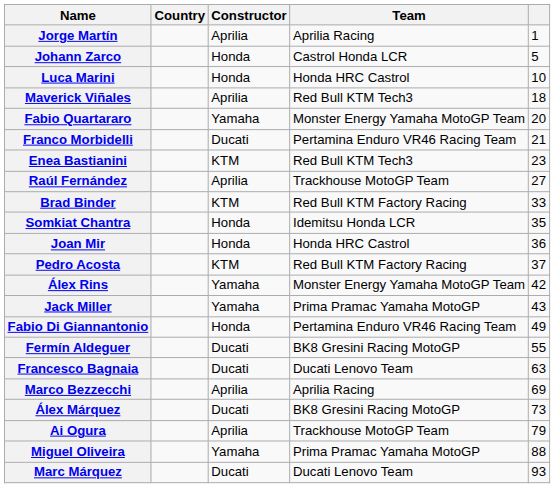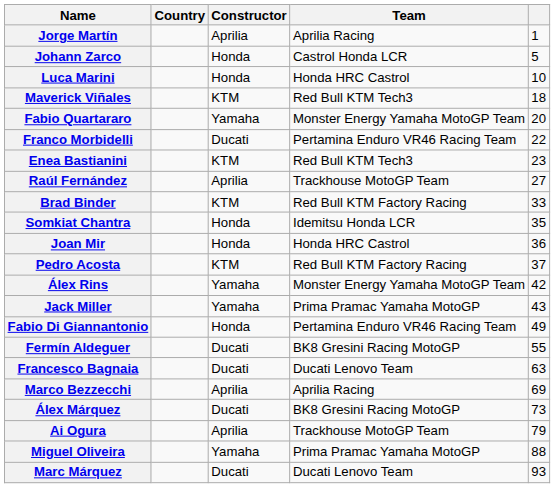Maverick Viñales | Constructor: Aprilia -> KTM
Franco Morbidelli | column 5: 21 -> 22
